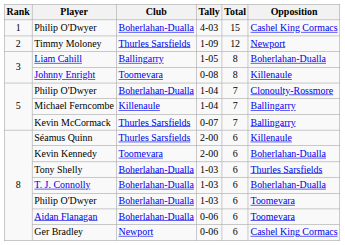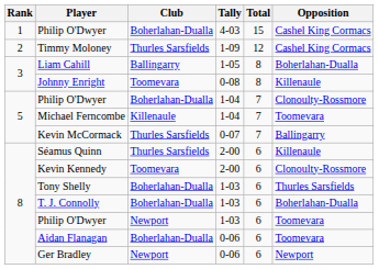Timmy Moloney | Opposition: Newport -> Cashel King Cormacs
Michael Ferncombe | Opposition: Ballingarry -> Toomevara
Kevin Kennedy | Opposition: Boherlahan-Dualla -> Clonoulty-Rossmore
Philip O'Dwyer / 1-03 | Club: Boherlahan-Dualla -> Newport
Ger Bradley | Opposition: Cashel King Cormacs -> Newport
